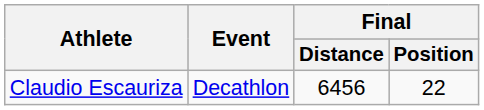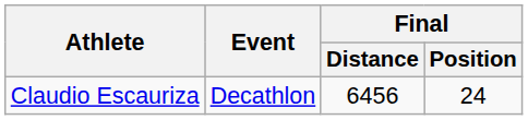Claudio Escauriza | Final / Position: 22 -> 24
